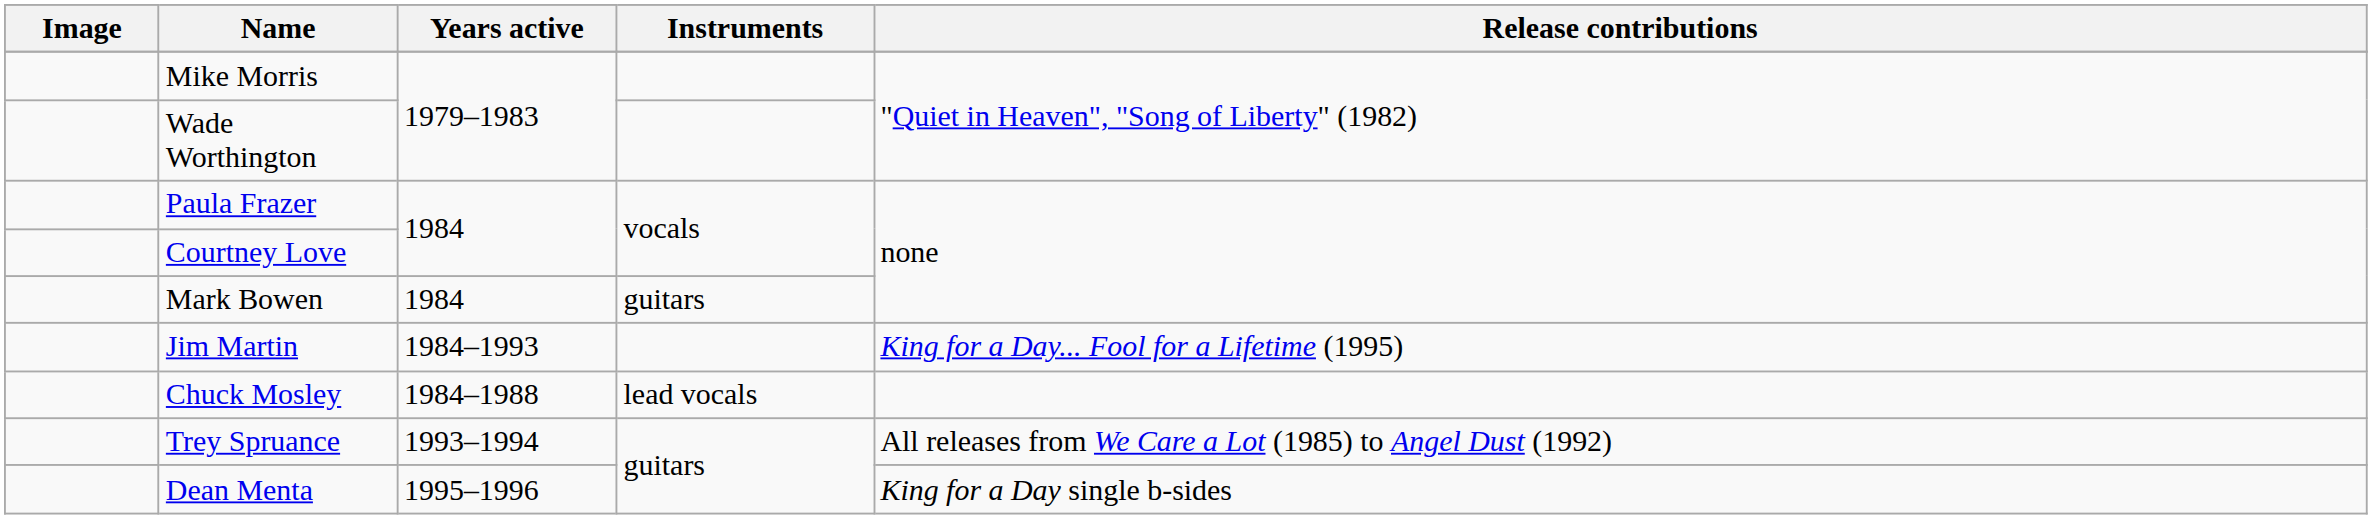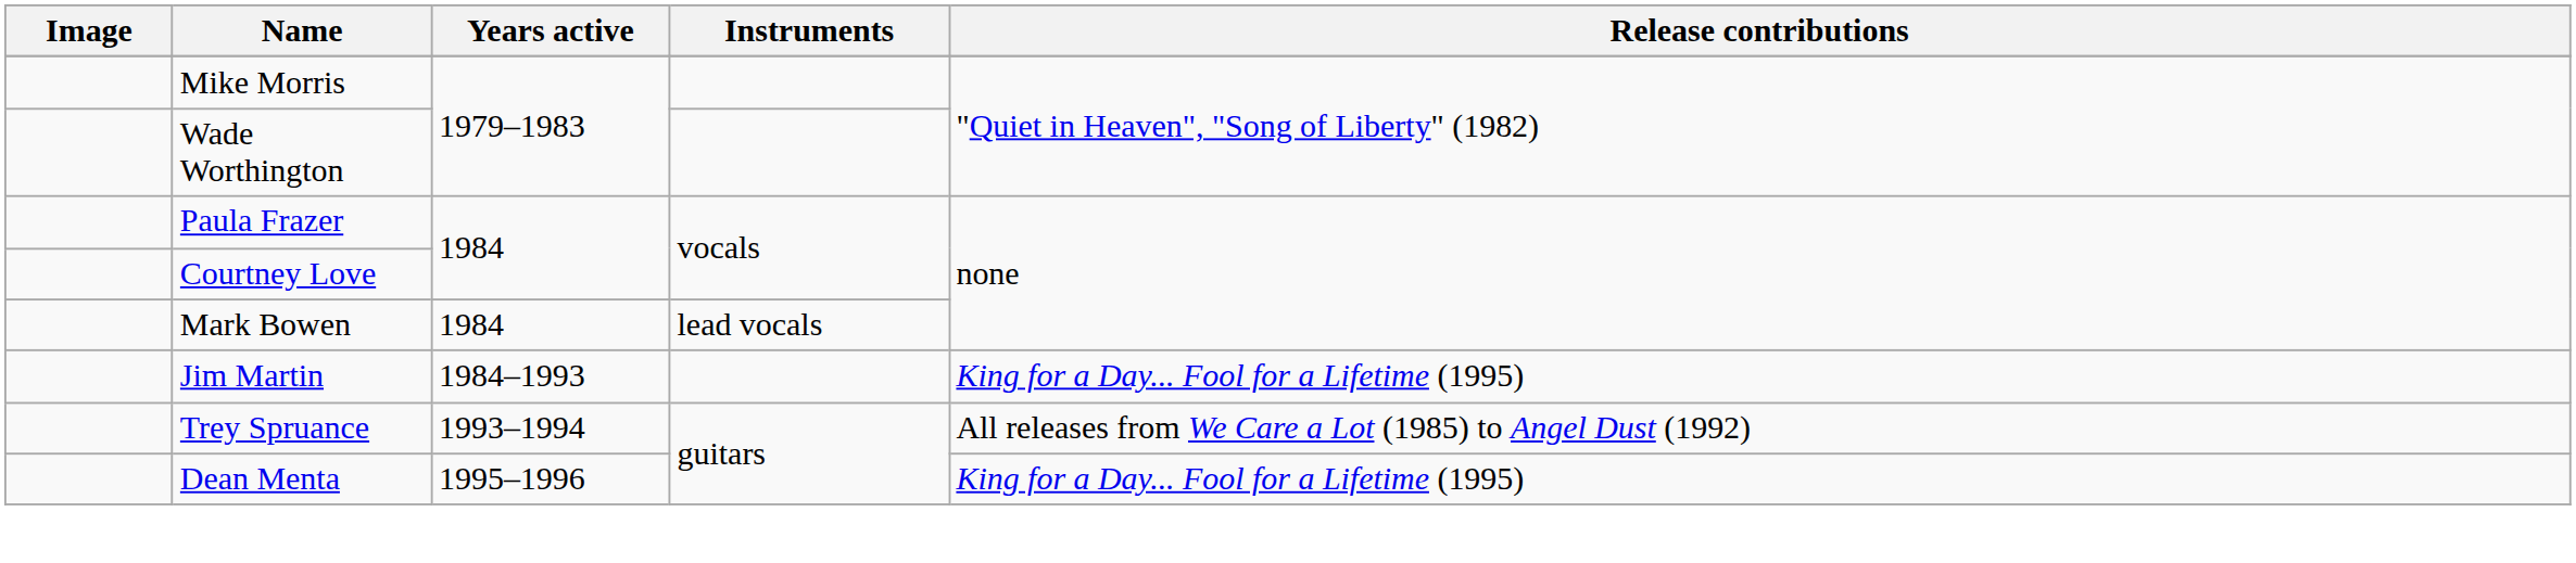Mark Bowen | Instruments: guitars -> lead vocals
- row: Chuck Mosley | 1984–1988 | lead vocals
Dean Menta | Release contributions: King for a Day single b-sides -> King for a Day... Fool for a Lifetime (1995)
